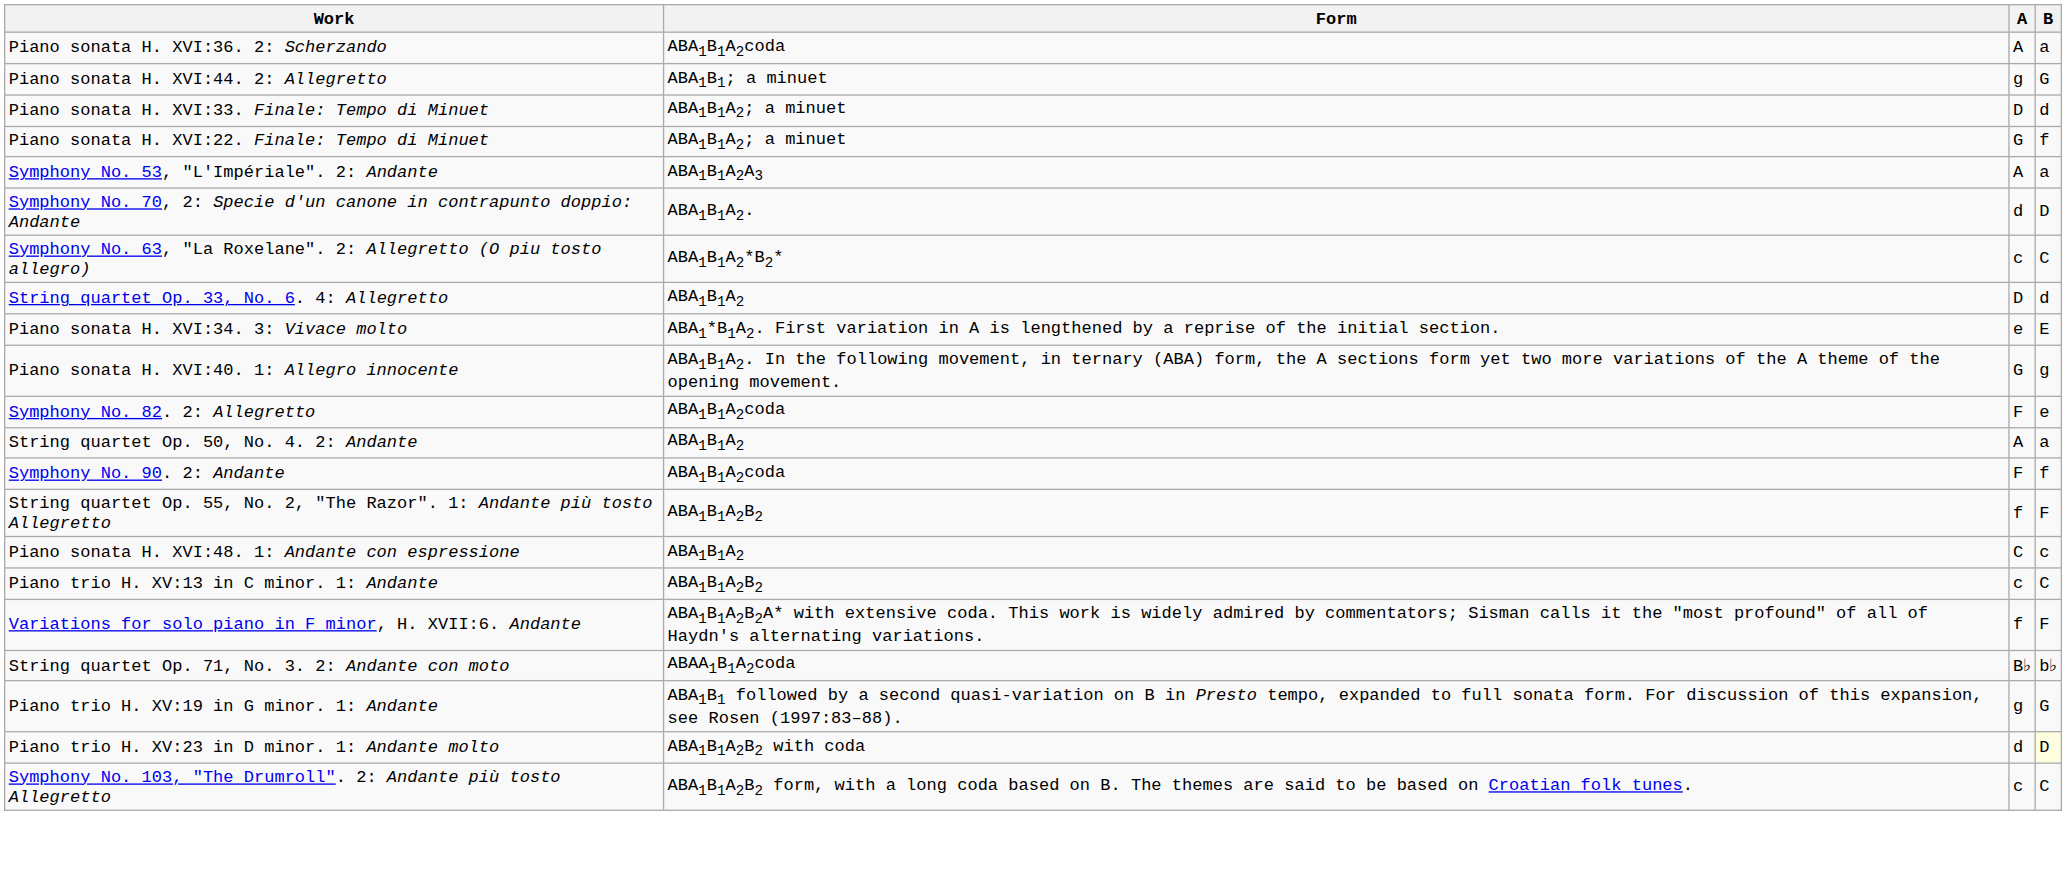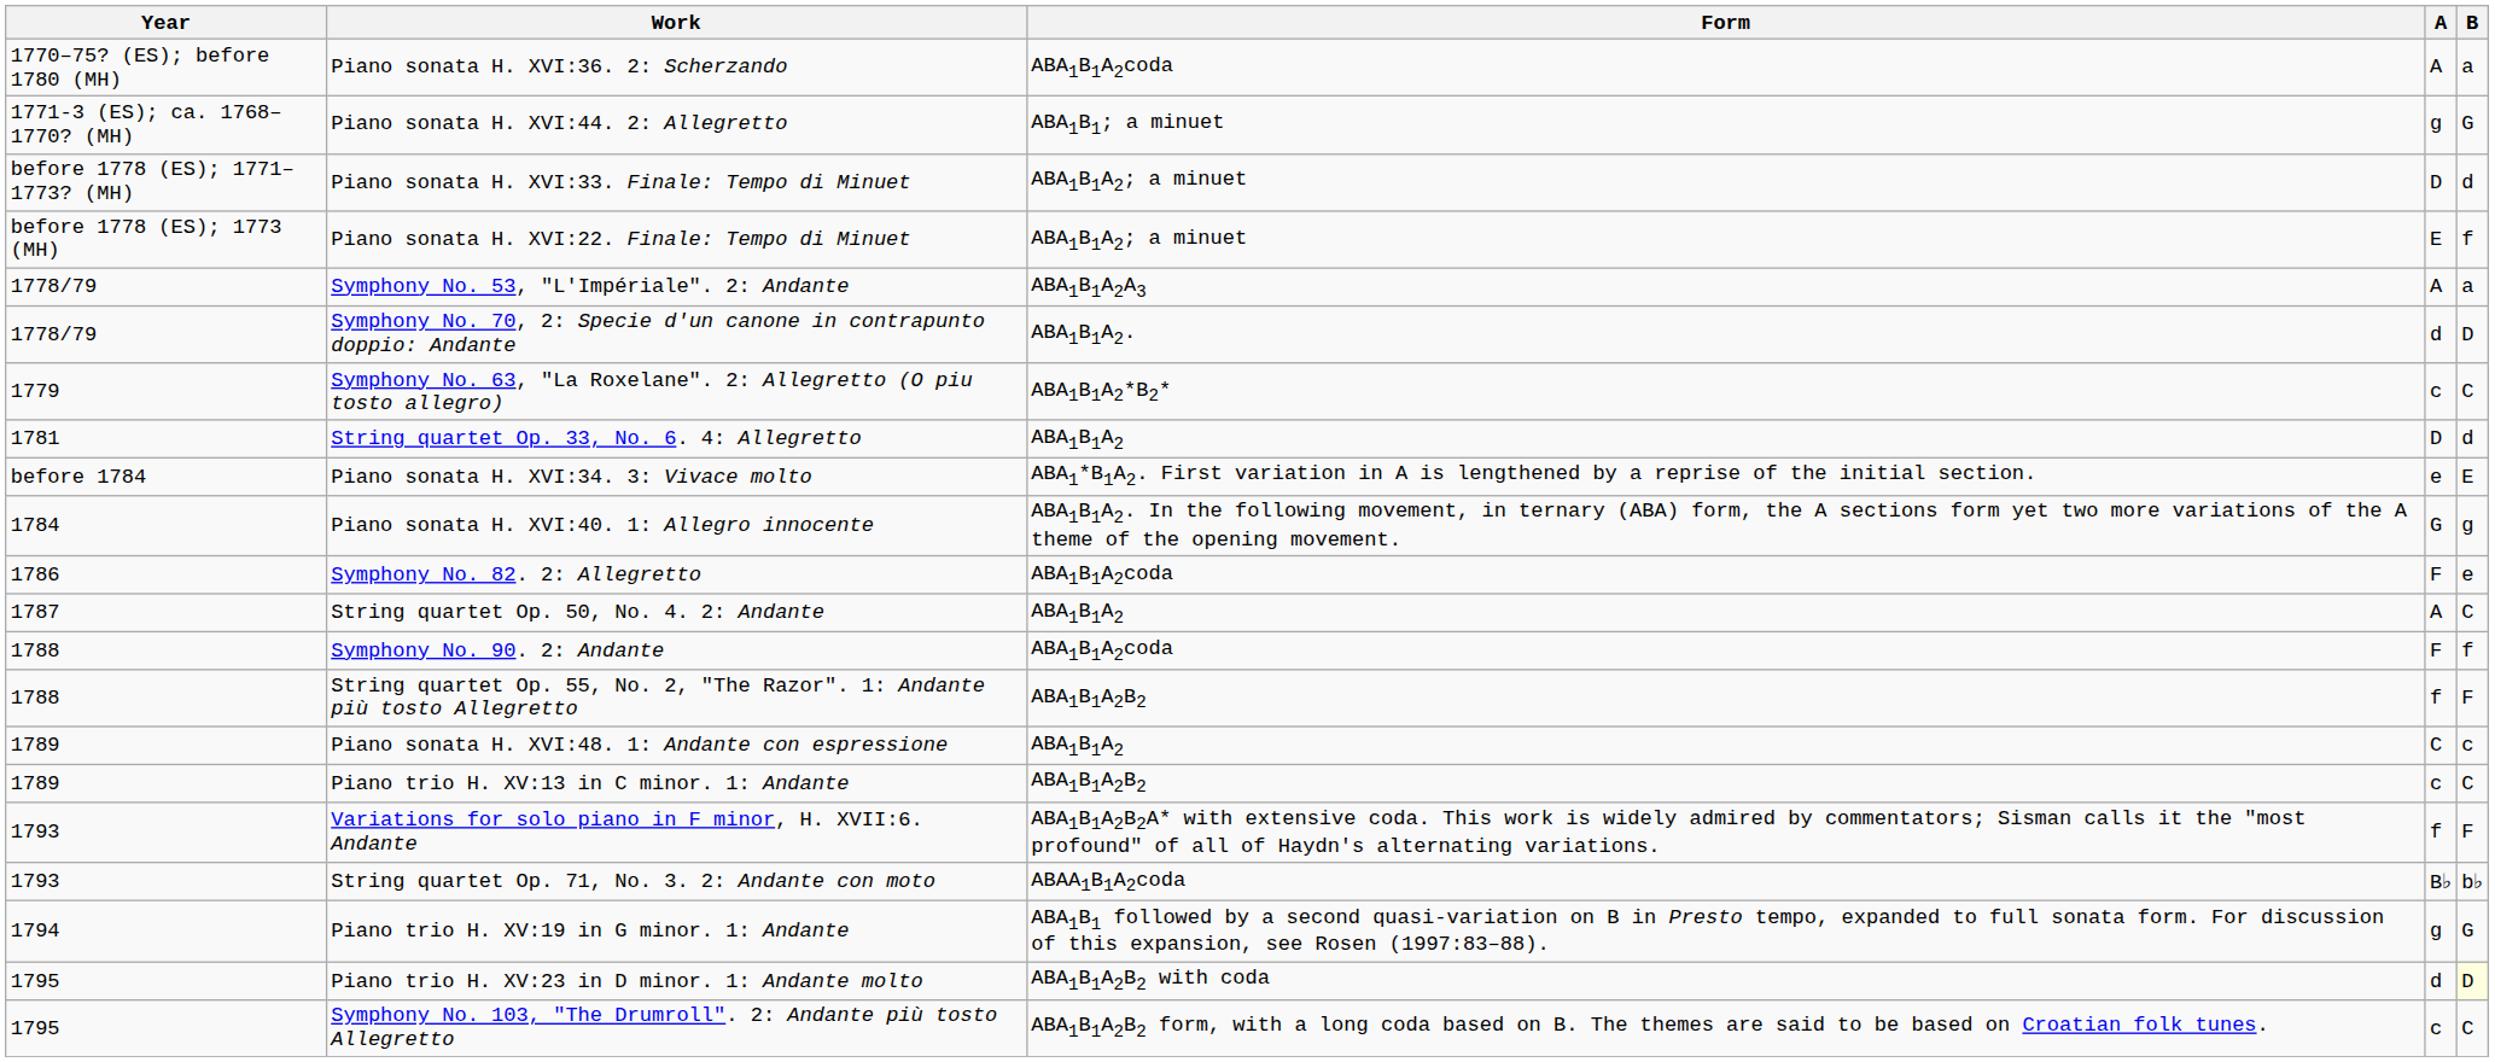+ column: Year | 1770–75? (ES); before 1780 (MH) | 1771-3 (ES); ca. 1768–1770? (MH) | before 1778 (ES); 1771–1773? (MH) | before 1778 (ES); 1773 (MH) | 1778/79 | 1778/79 | 1779 | 1781 | before 1784 | 1784 | 1786 | 1787 | 1788 | 1788 | 1789 | 1789 | 1793 | 1793 | 1794 | 1795 | 1795
Piano sonata H. XVI:22. Finale: Tempo di Minuet | A: G -> E
String quartet Op. 50, No. 4. 2: Andante | B: a -> C
